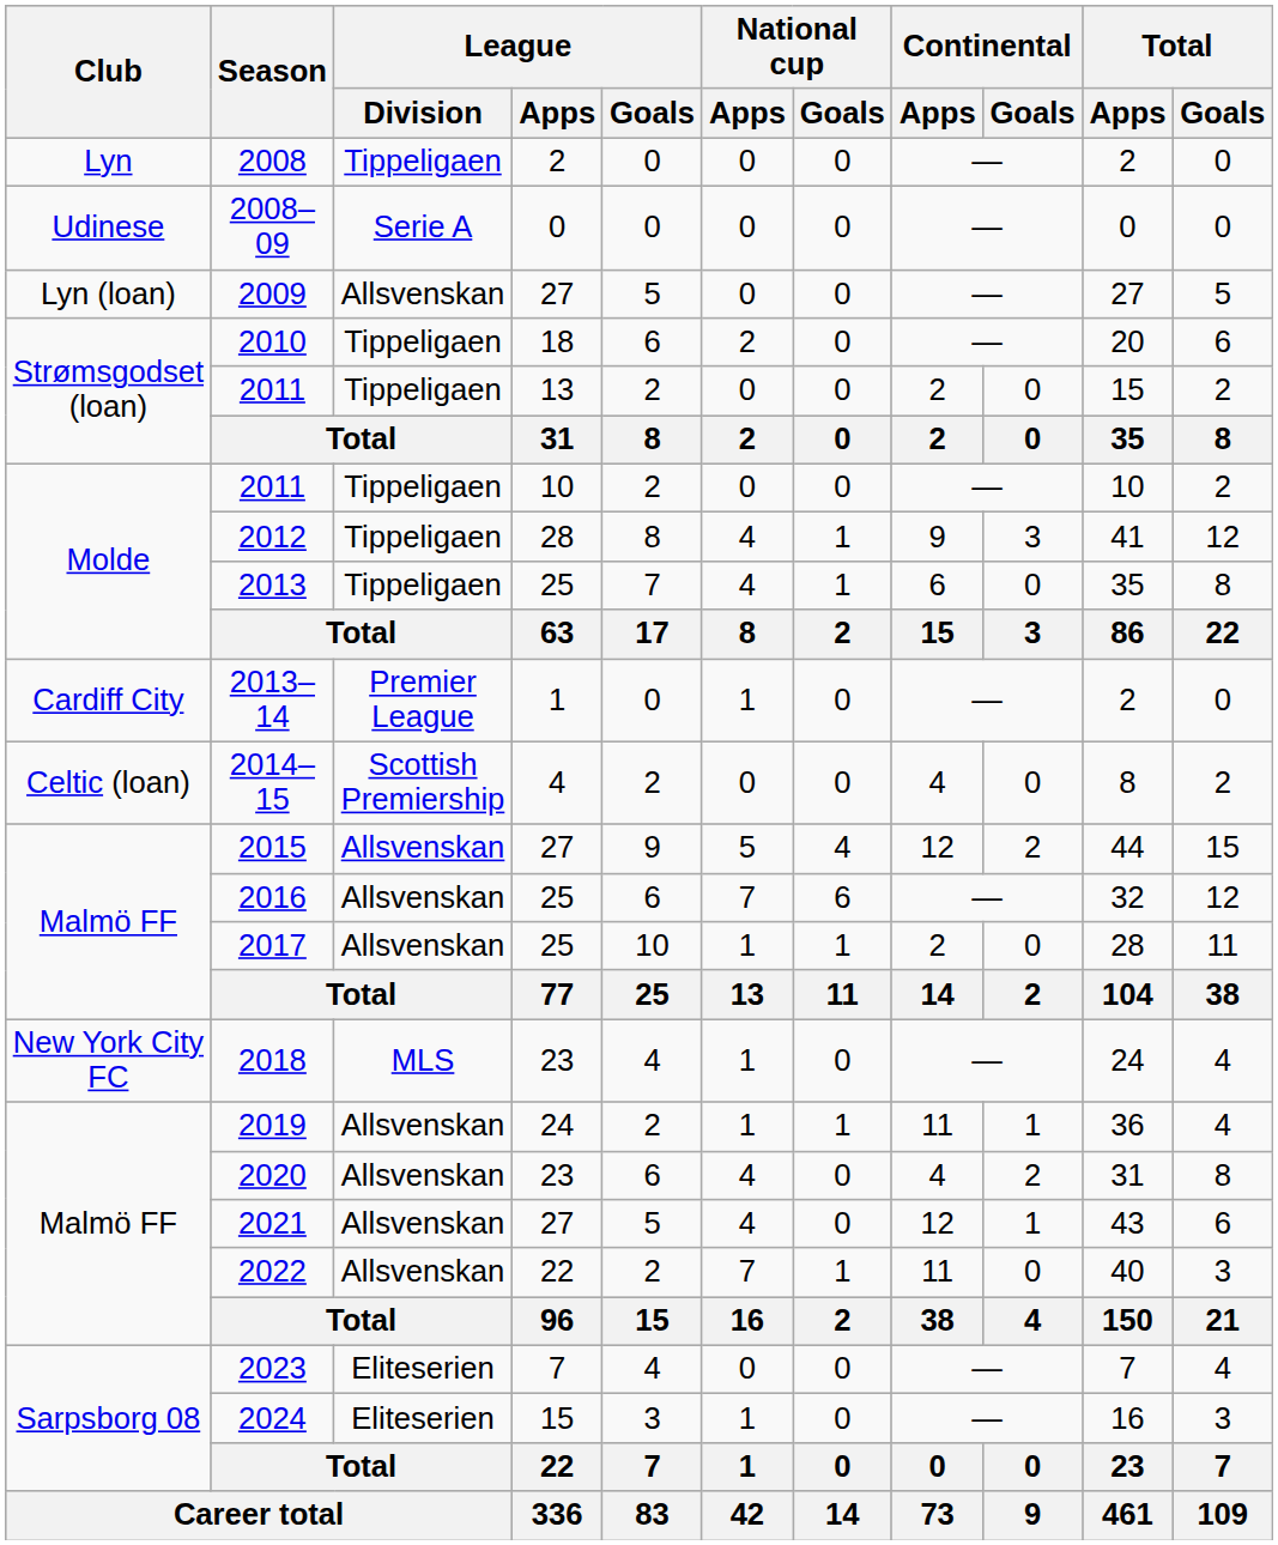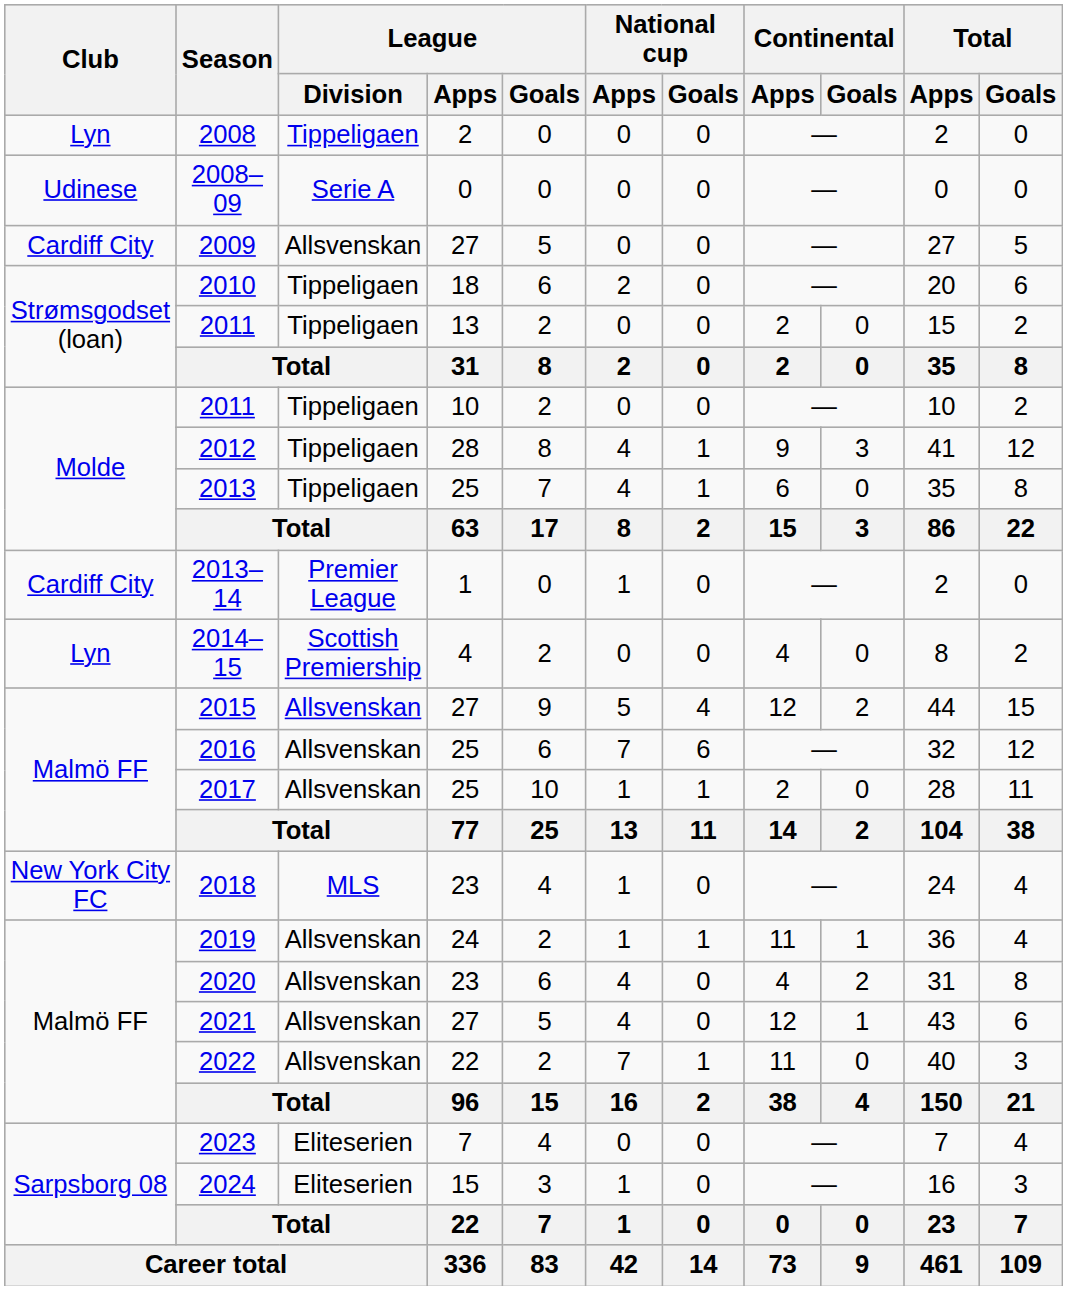2009 | Club: Lyn (loan) -> Cardiff City
2014–15 | Club: Celtic (loan) -> Lyn
